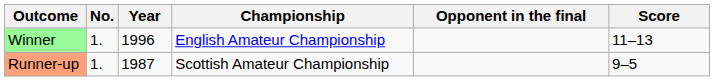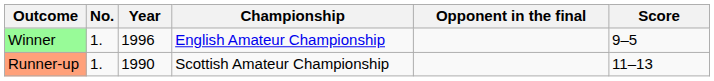Winner | Score: 11–13 -> 9–5
Runner-up | Year: 1987 -> 1990
Runner-up | Score: 9–5 -> 11–13
